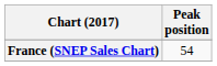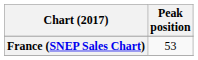France (SNEP Sales Chart) | Peak position: 54 -> 53
